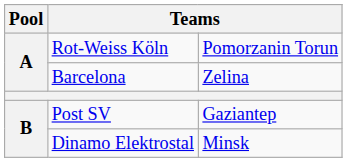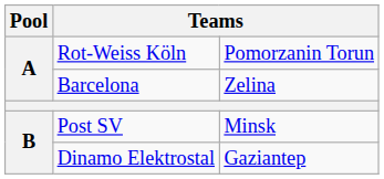Post SV | column 3: Gaziantep -> Minsk
Dinamo Elektrostal | column 3: Minsk -> Gaziantep
